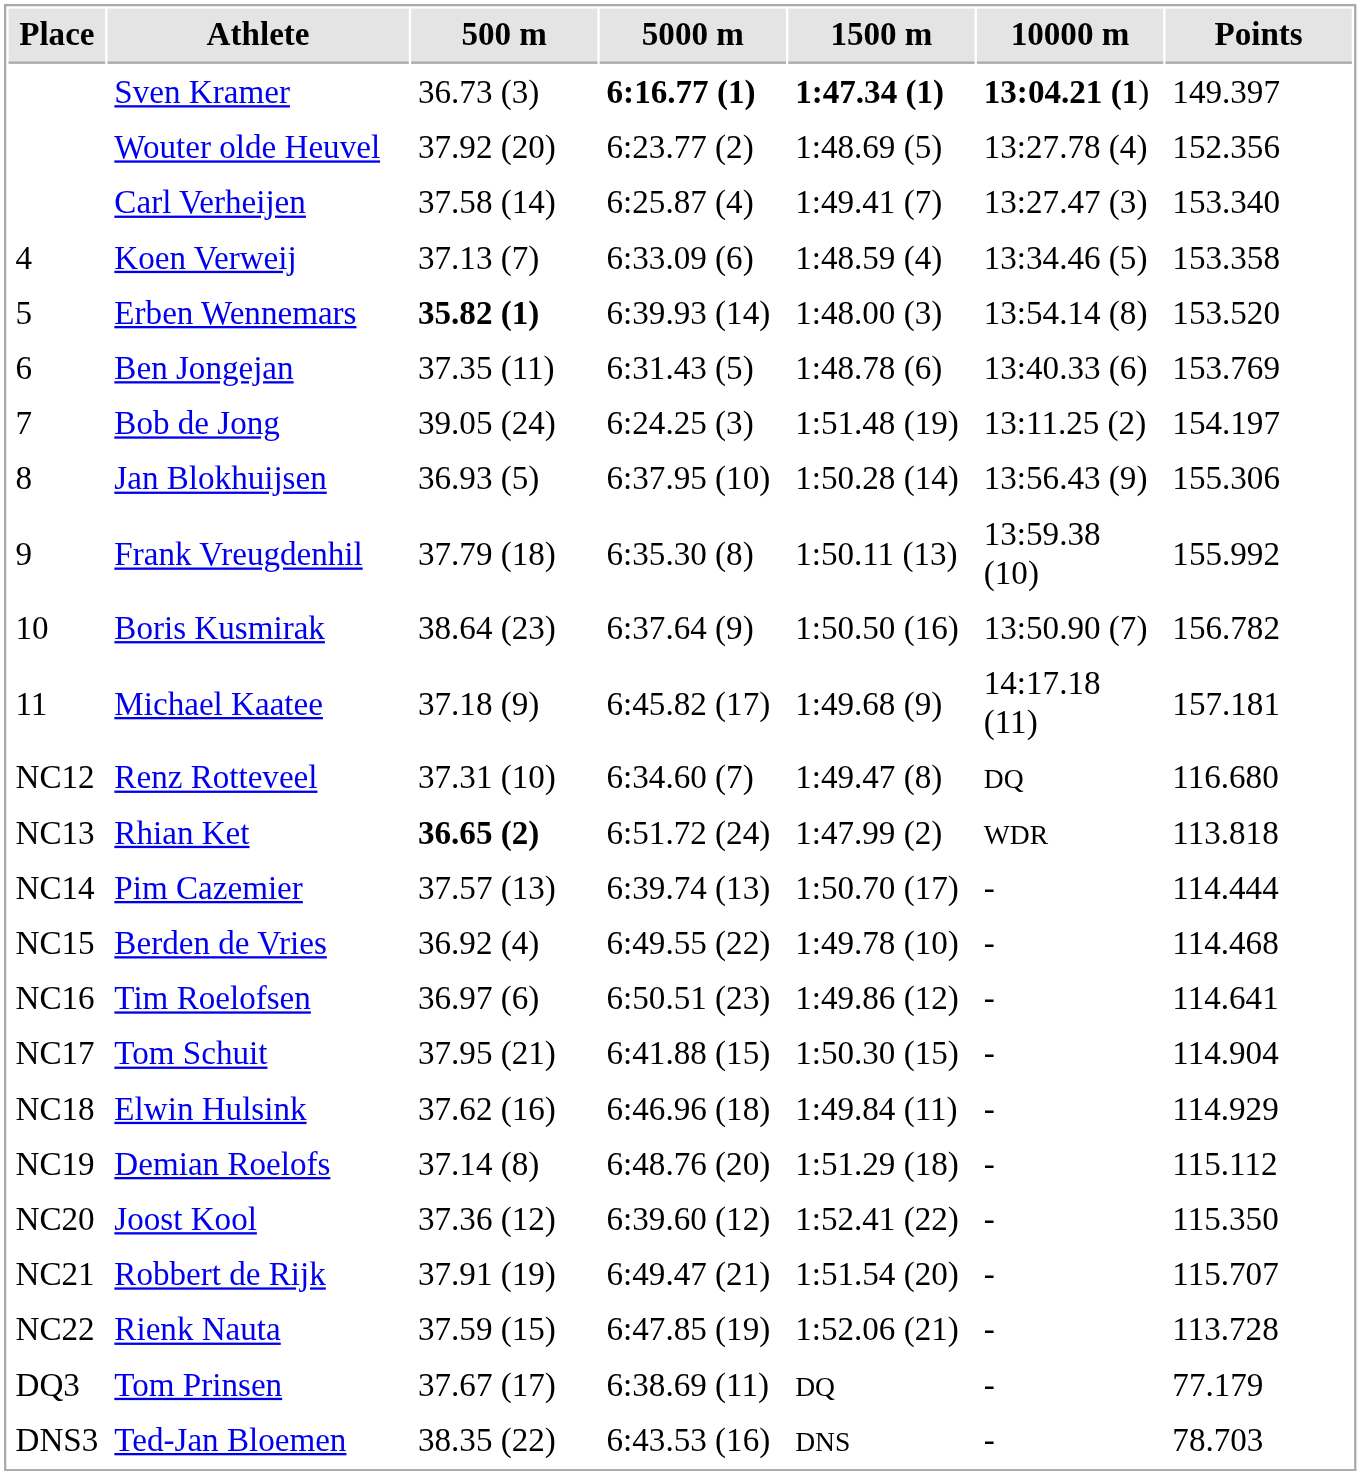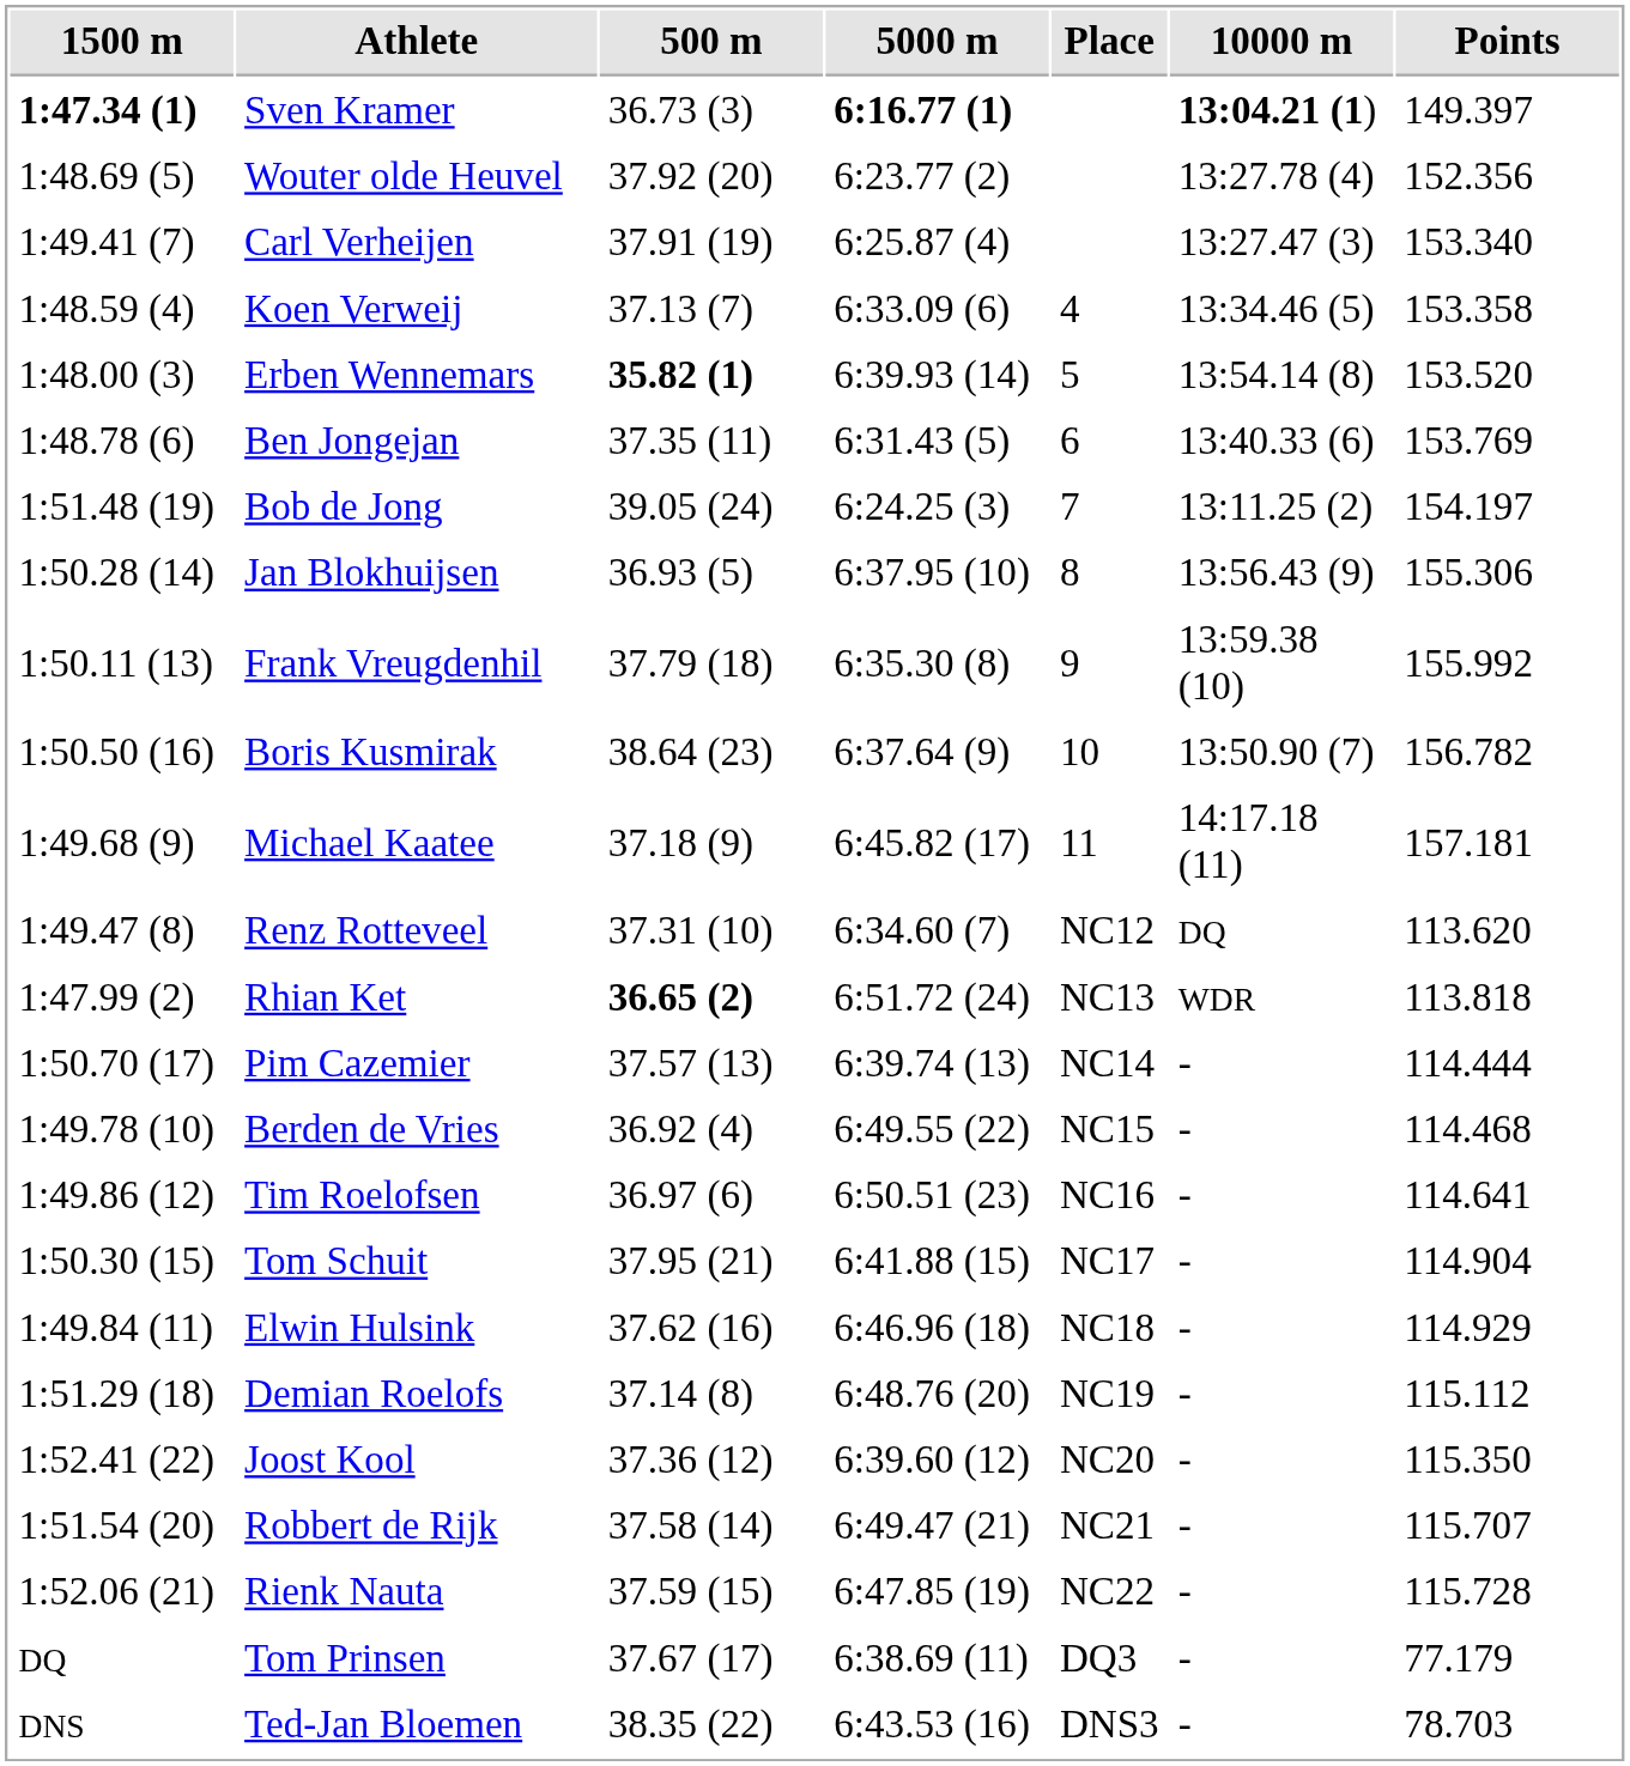columns swapped: Place <-> 1500 m
Carl Verheijen | 500 m: 37.58 (14) -> 37.91 (19)
Renz Rotteveel | Points: 116.680 -> 113.620
Robbert de Rijk | 500 m: 37.91 (19) -> 37.58 (14)
Rienk Nauta | Points: 113.728 -> 115.728
